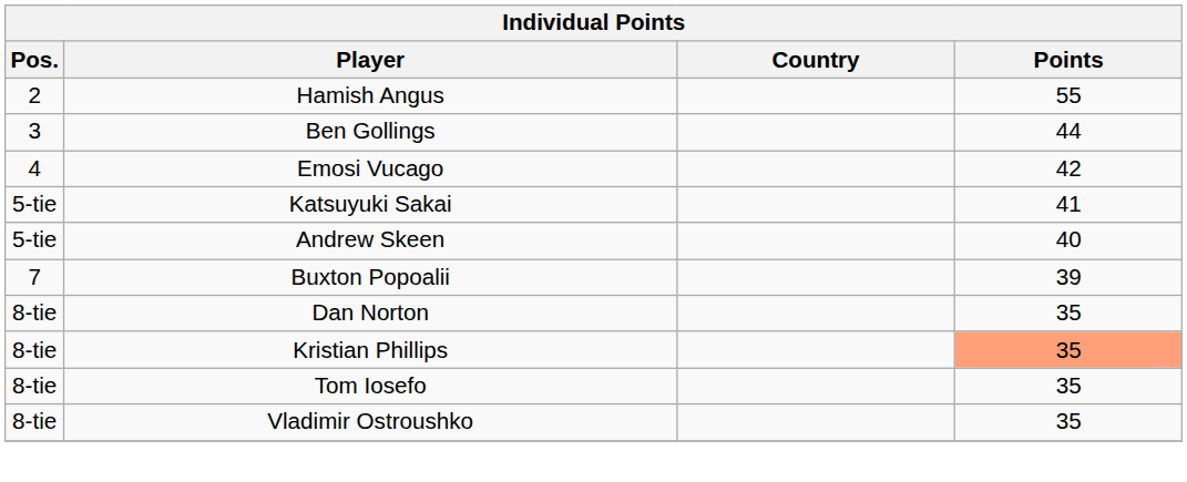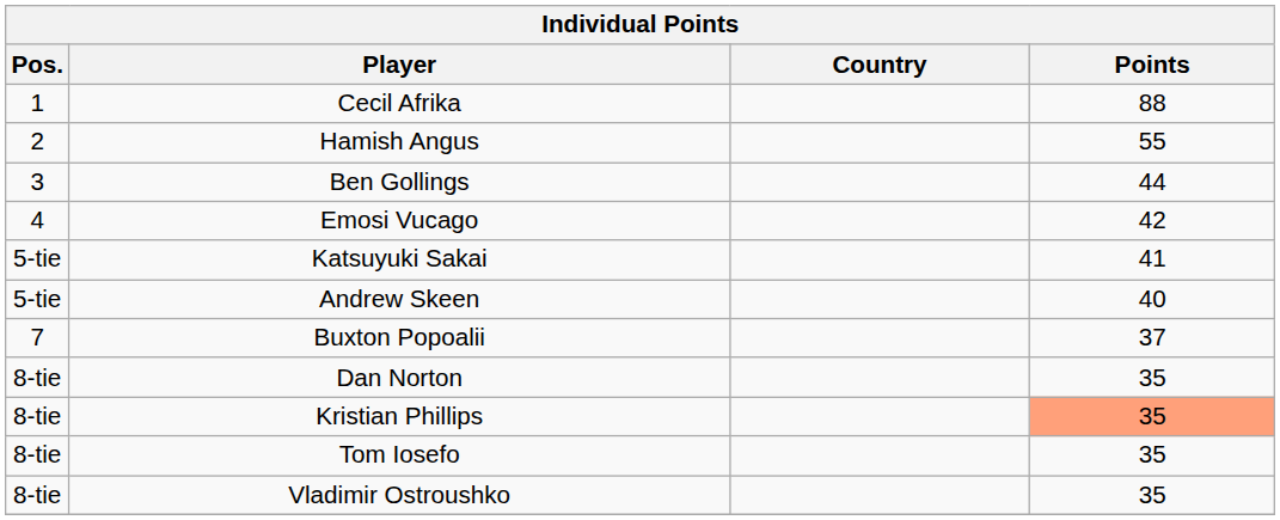+ row: 1 | Cecil Afrika | 88
Buxton Popoalii | Points: 39 -> 37
